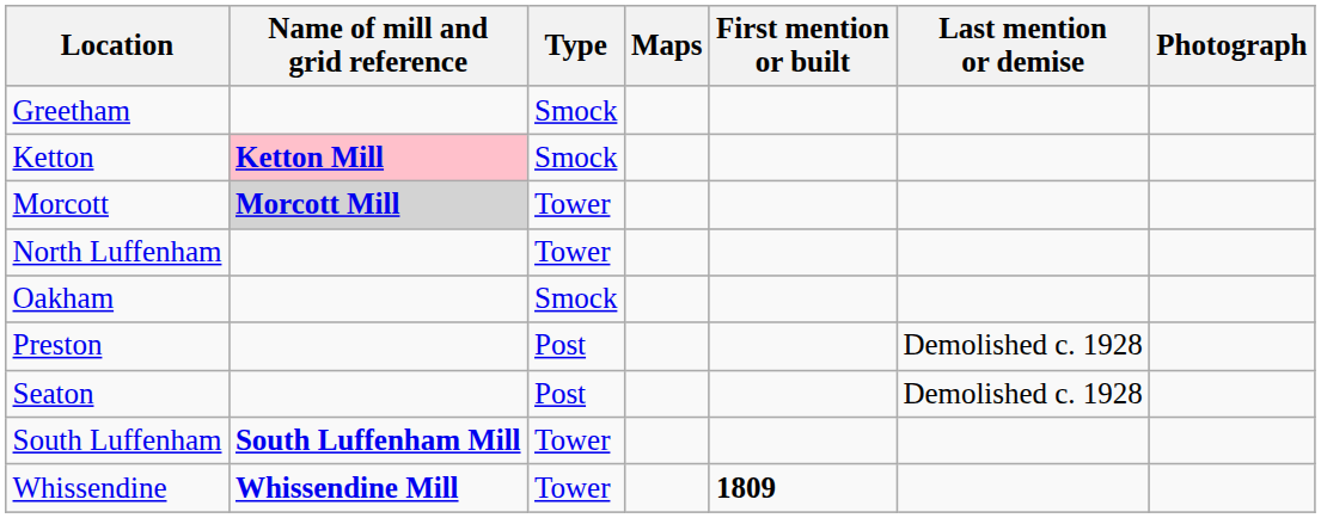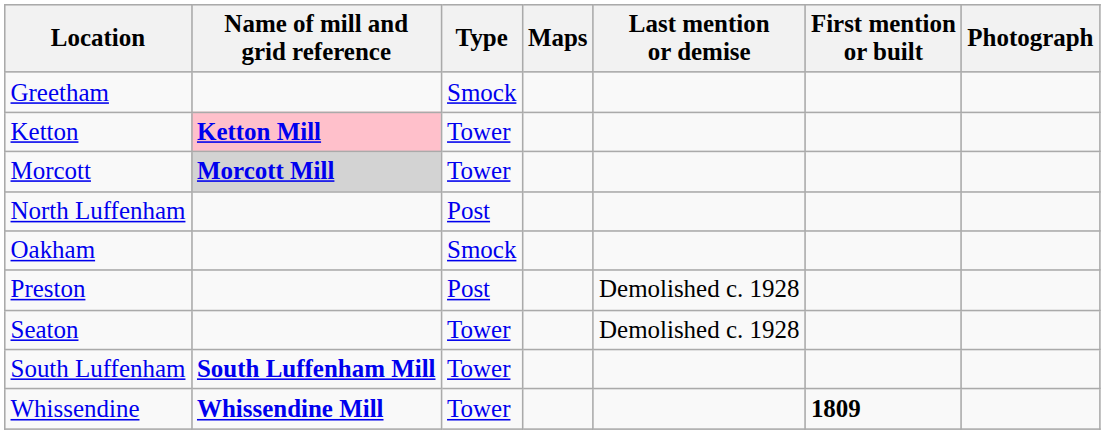columns swapped: First mention or built <-> Last mention or demise
Ketton | Type: Smock -> Tower
North Luffenham | Type: Tower -> Post
Seaton | Type: Post -> Tower
